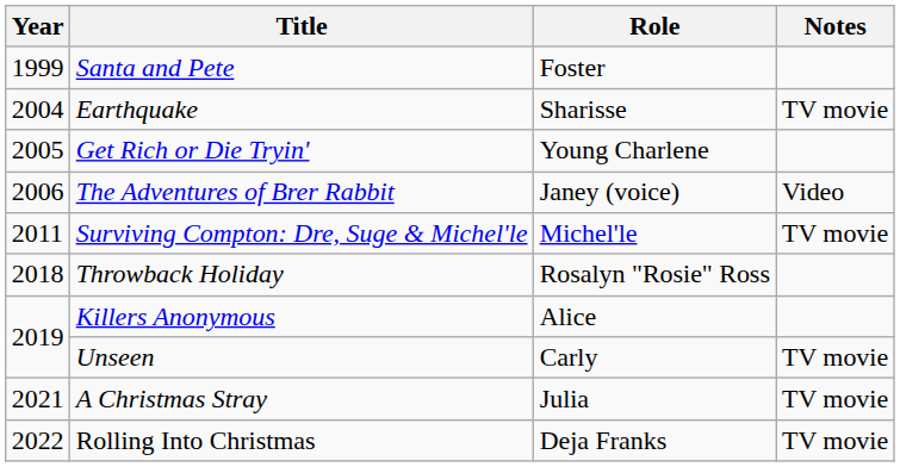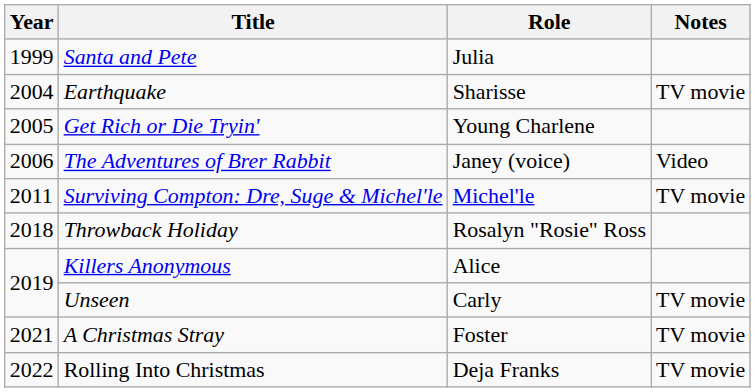Santa and Pete | Role: Foster -> Julia
A Christmas Stray | Role: Julia -> Foster
